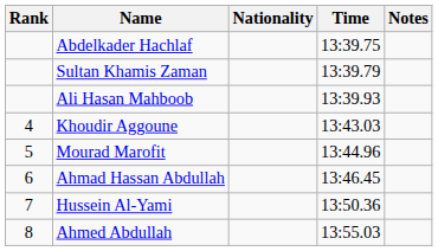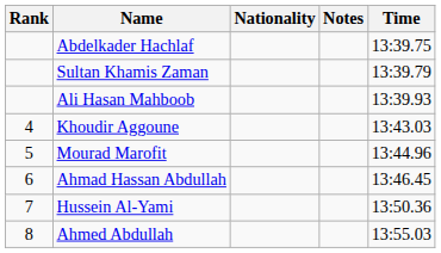columns swapped: Time <-> Notes
